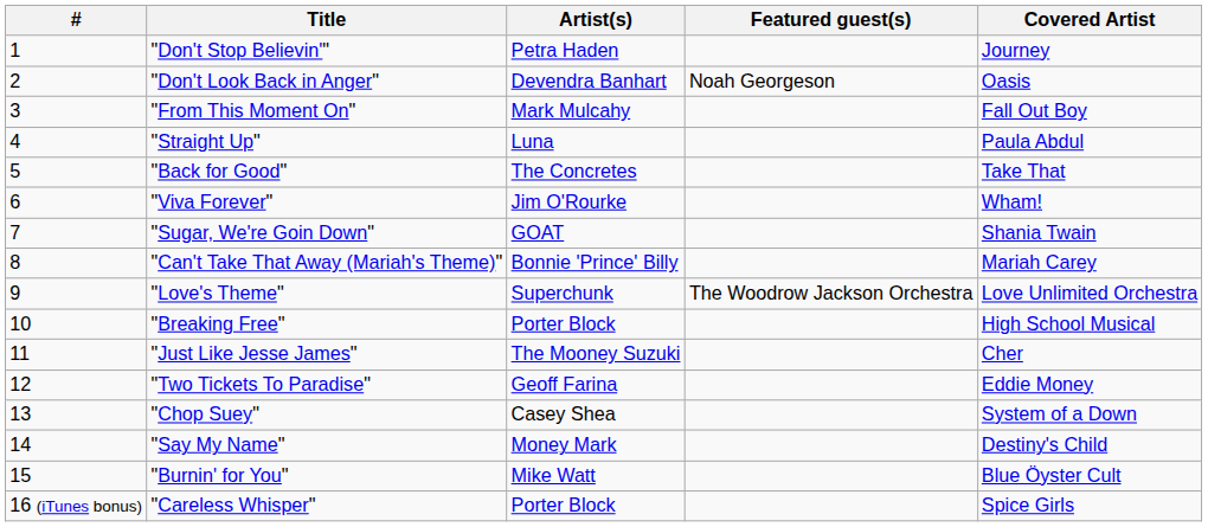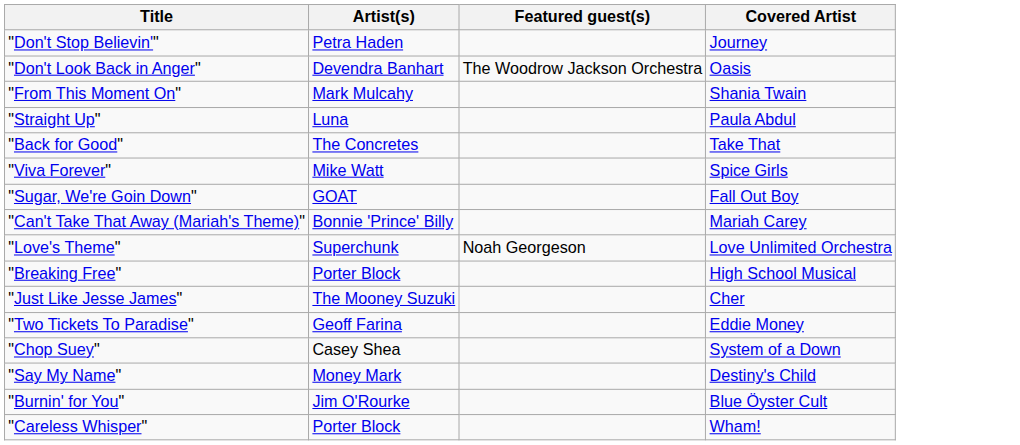- column: # | 1 | 2 | 3 | 4 | 5 | 6 | 7 | 8 | 9 | 10 | 11 | 12 | 13 | 14 | 15 | 16 (iTunes bonus)
"Don't Look Back in Anger" | Featured guest(s): Noah Georgeson -> The Woodrow Jackson Orchestra
"From This Moment On" | Covered Artist: Fall Out Boy -> Shania Twain
"Viva Forever" | Artist(s): Jim O'Rourke -> Mike Watt
"Viva Forever" | Covered Artist: Wham! -> Spice Girls
"Sugar, We're Goin Down" | Covered Artist: Shania Twain -> Fall Out Boy
"Love's Theme" | Featured guest(s): The Woodrow Jackson Orchestra -> Noah Georgeson
"Burnin' for You" | Artist(s): Mike Watt -> Jim O'Rourke
"Careless Whisper" | Covered Artist: Spice Girls -> Wham!
